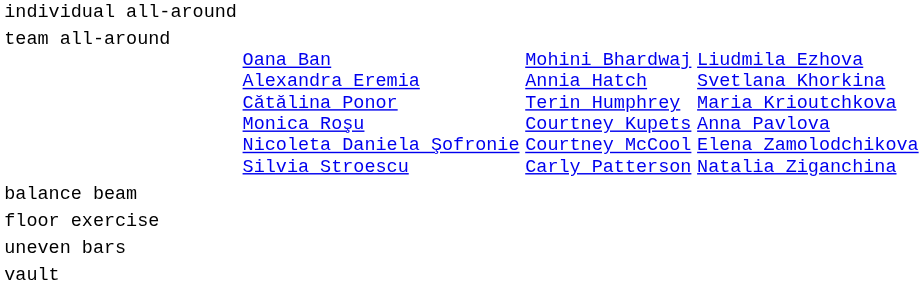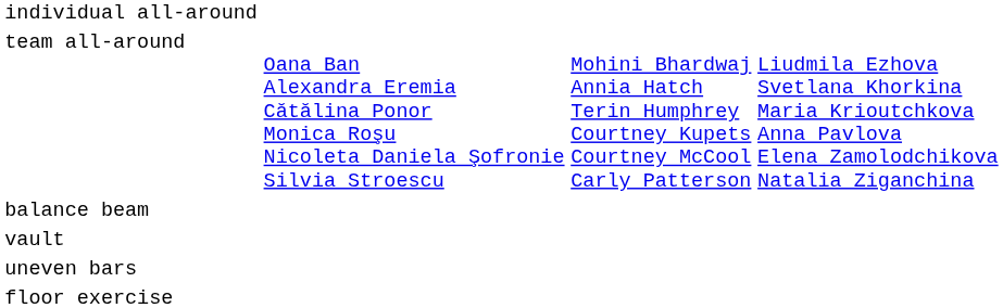rows swapped: floor exercise <-> vault
